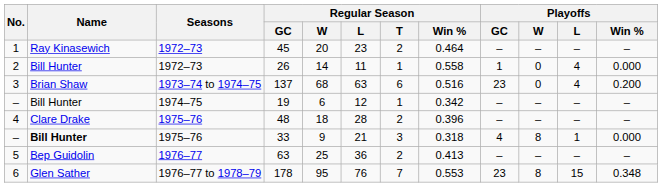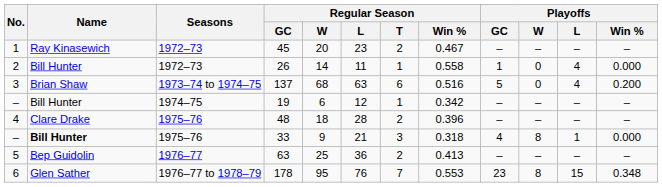45 | Regular Season / Win %: 0.464 -> 0.467
137 | Playoffs / GC: 23 -> 5
